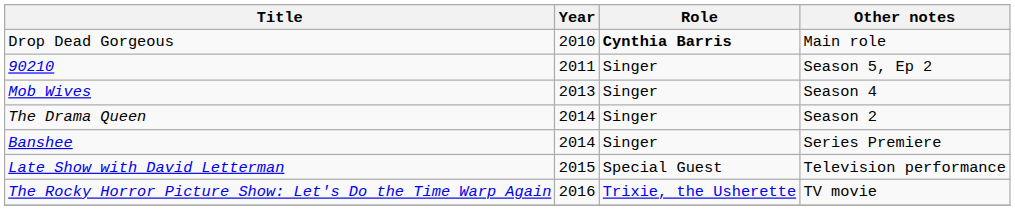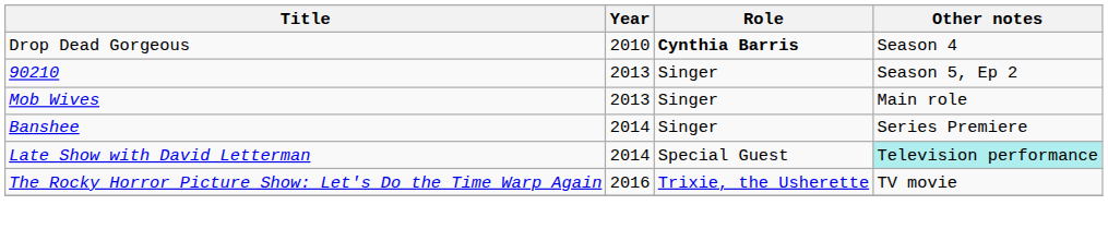Drop Dead Gorgeous | Other notes: Main role -> Season 4
90210 | Year: 2011 -> 2013
Mob Wives | Other notes: Season 4 -> Main role
- row: The Drama Queen | 2014 | Singer | Season 2
Late Show with David Letterman | Year: 2015 -> 2014
Late Show with David Letterman | Other notes: no background -> paleturquoise background
